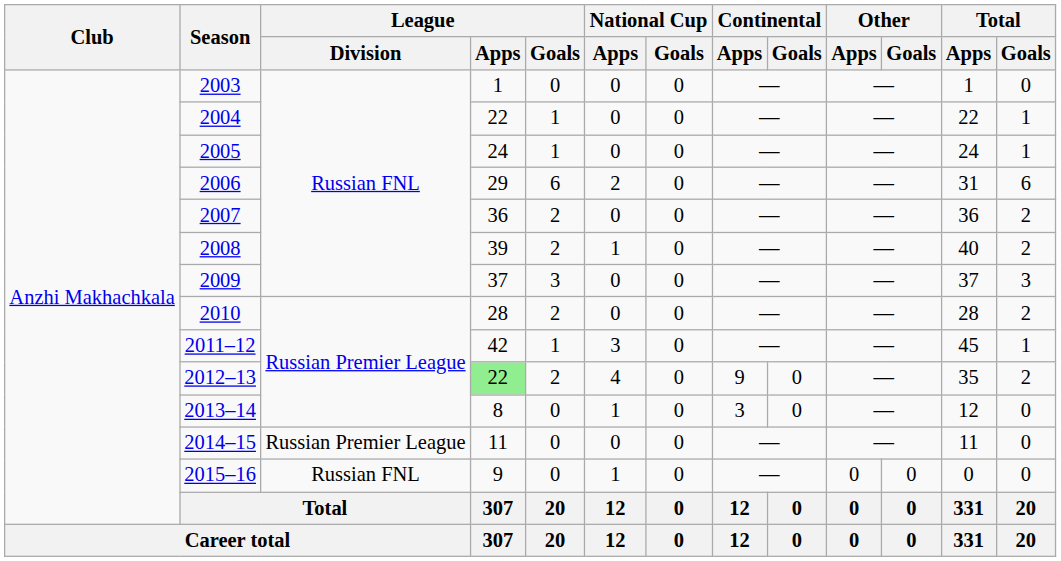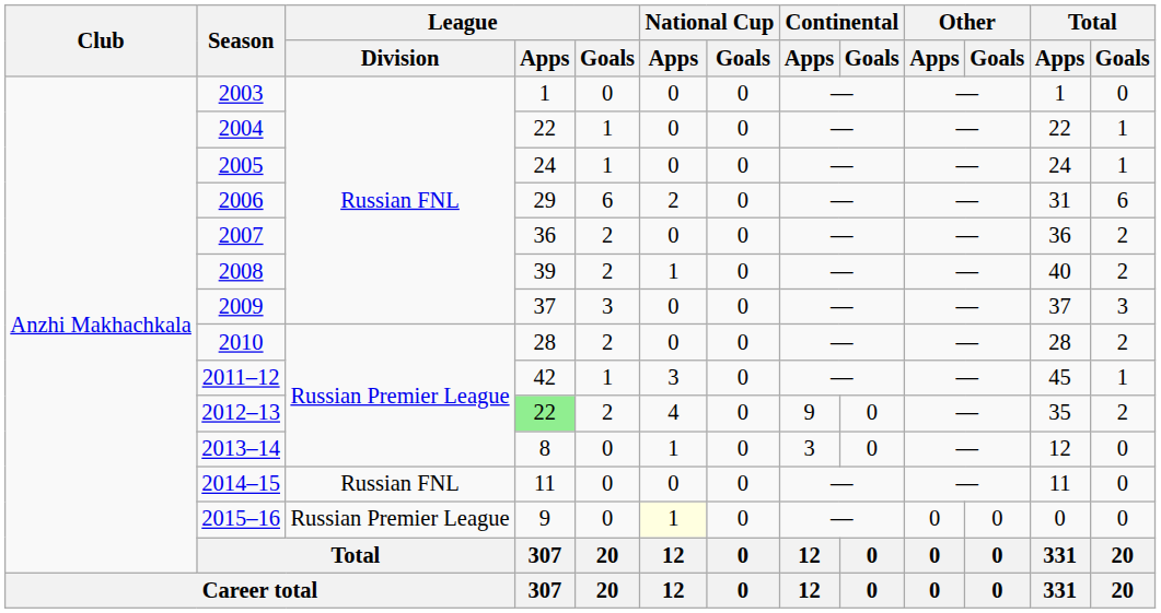2014–15 | League / Division: Russian Premier League -> Russian FNL
2015–16 | League / Division: Russian FNL -> Russian Premier League
2015–16 | National Cup / Apps: no background -> lightyellow background
